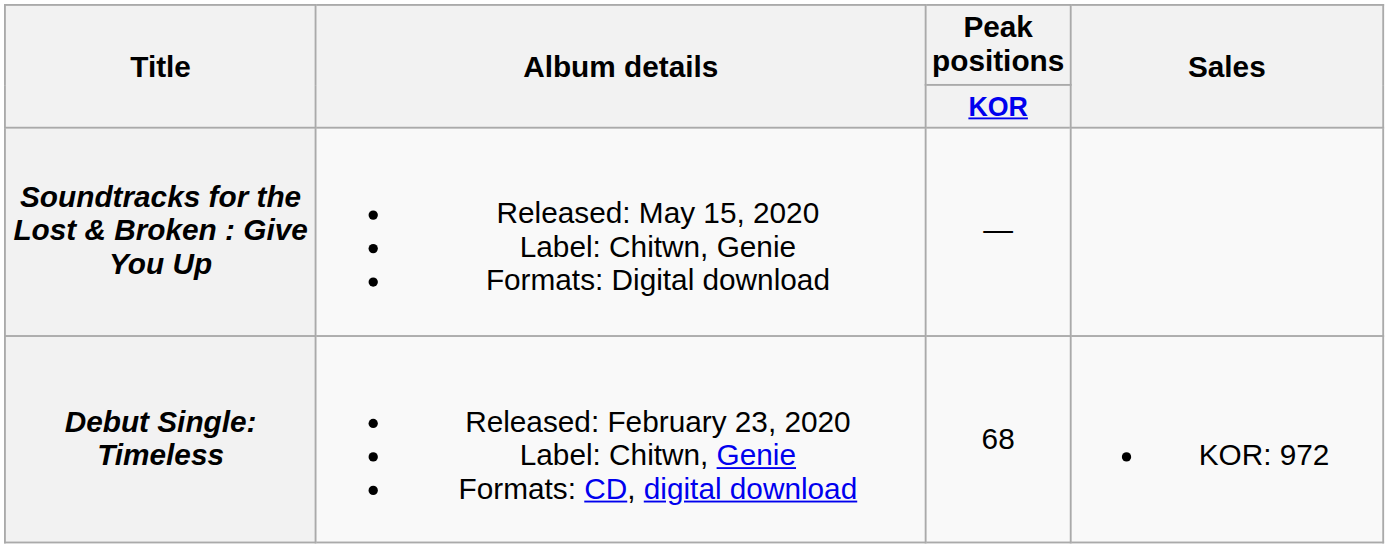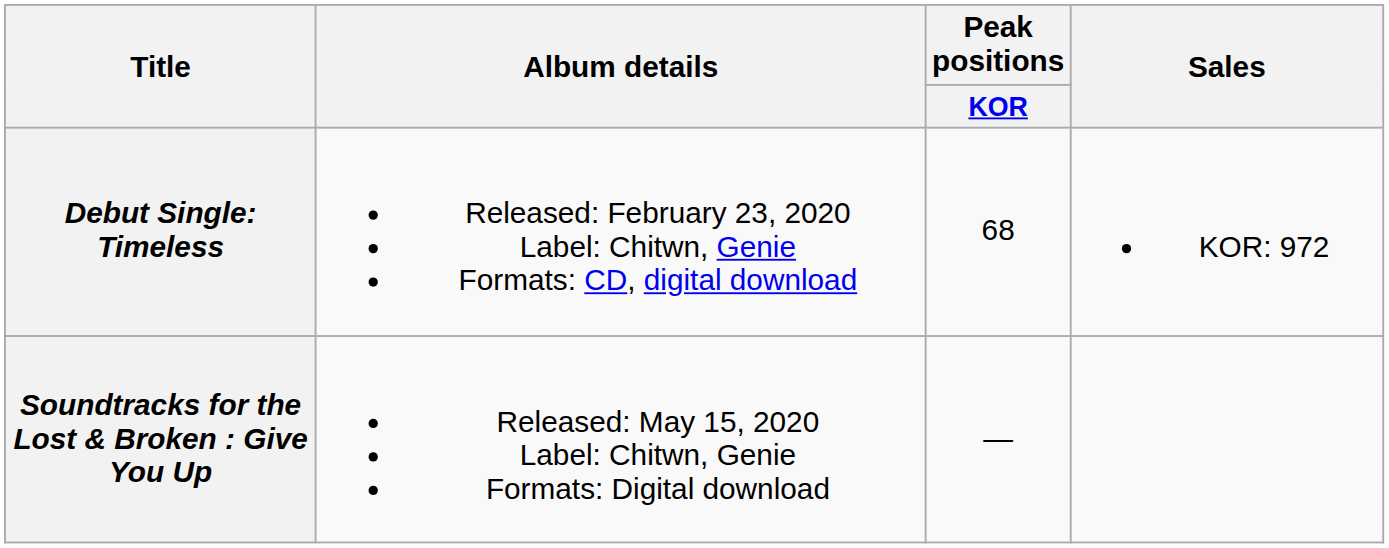rows swapped: Debut Single: Timeless <-> Soundtracks for the Lost & Broken : Give You Up
